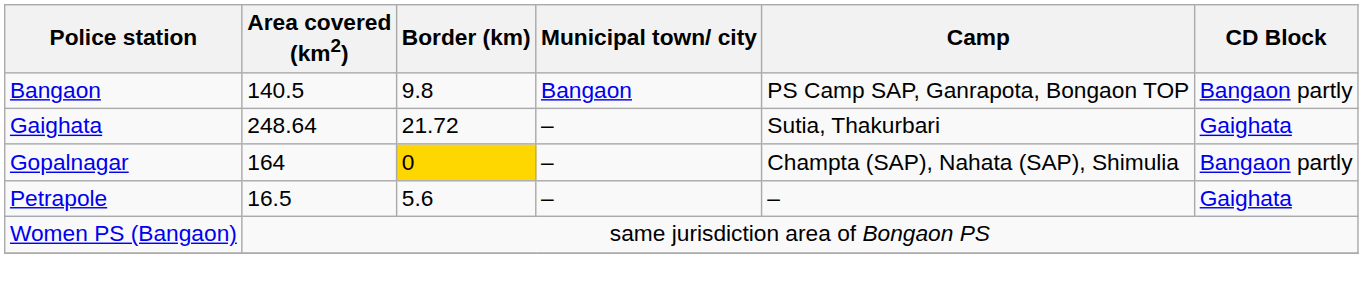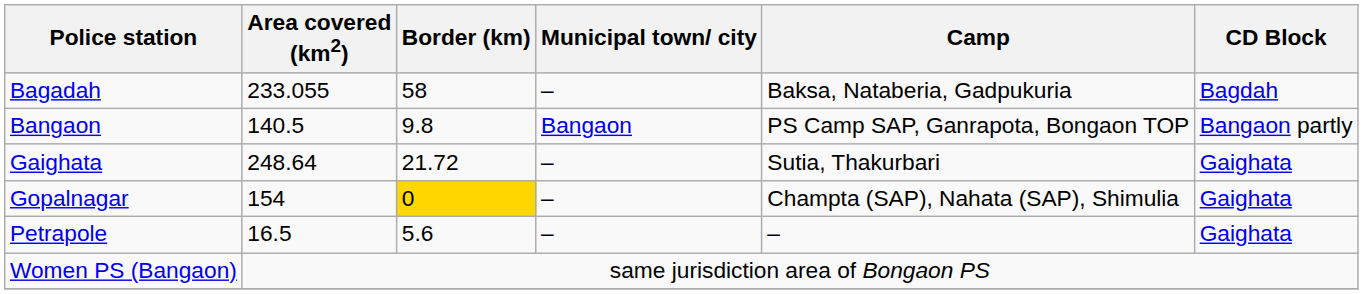+ row: Bagadah | 233.055 | 58 | – | Baksa, Nataberia, Gadpukuria | Bagdah
Gopalnagar | Area covered (km2): 164 -> 154
Gopalnagar | CD Block: Bangaon partly -> Gaighata
